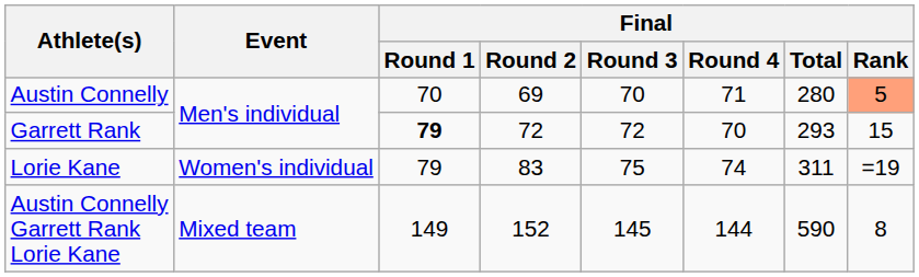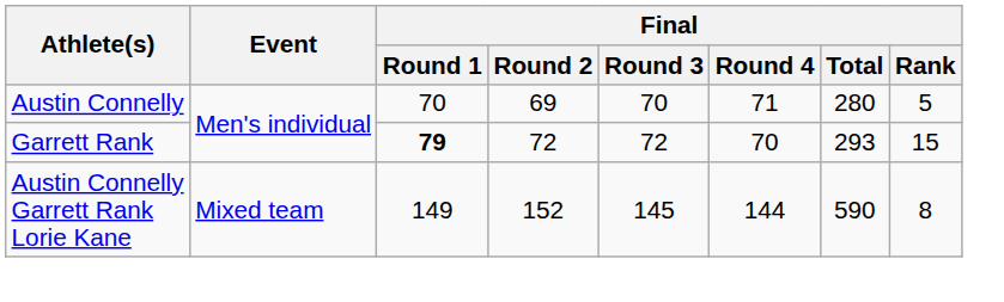Austin Connelly | Final / Rank: lightsalmon background -> no background
- row: Lorie Kane | Women's individual | 79 | 83 | 75 | 74 | 311 | =19
